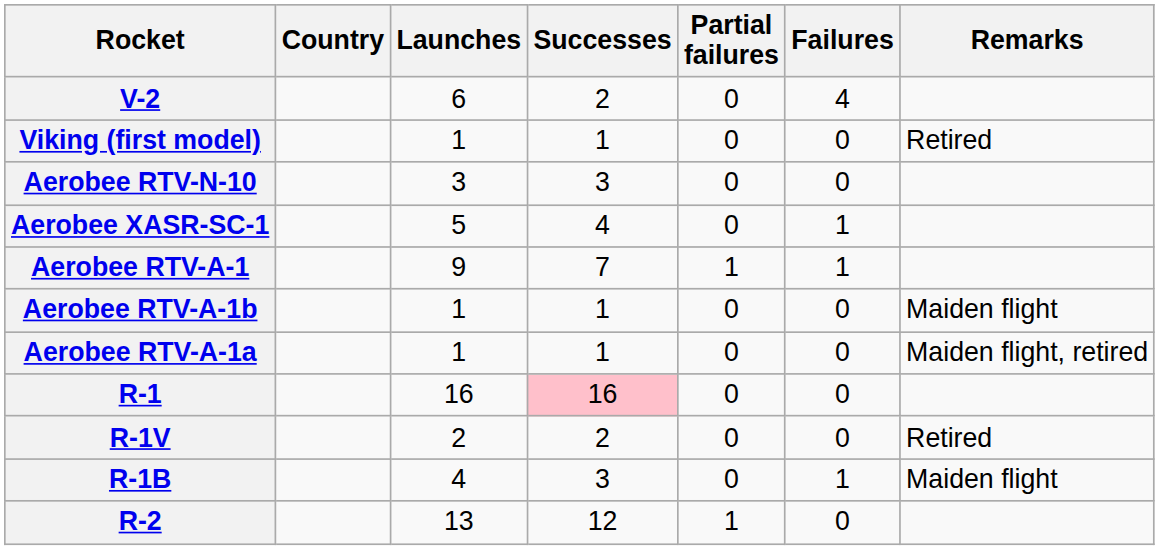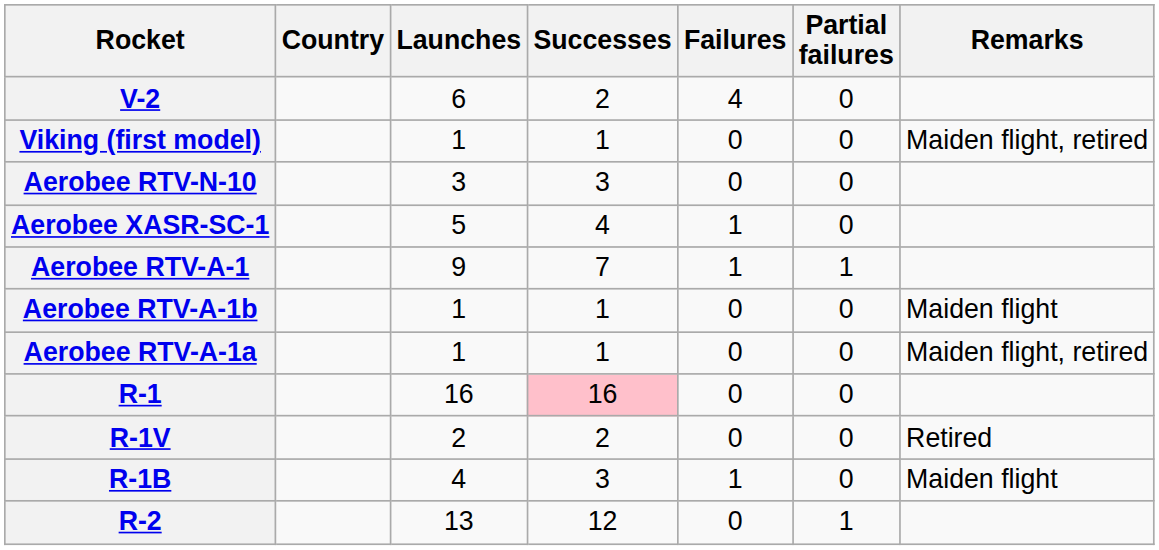columns swapped: Failures <-> Partial failures
Viking (first model) | Remarks: Retired -> Maiden flight, retired
